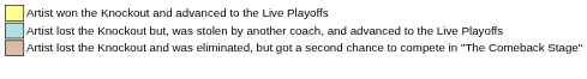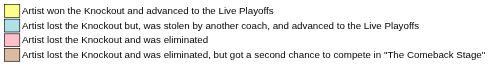+ row: Artist lost the Knockout and was eliminated
